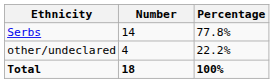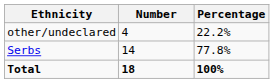rows swapped: Serbs <-> other/undeclared
